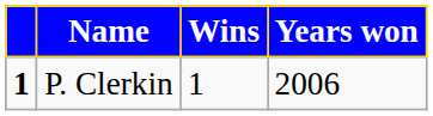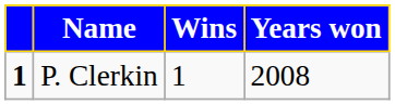P. Clerkin | Years won: 2006 -> 2008
